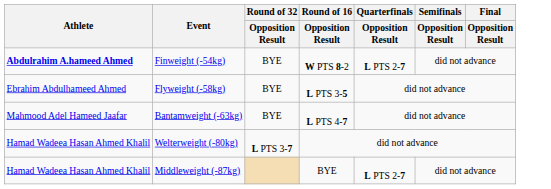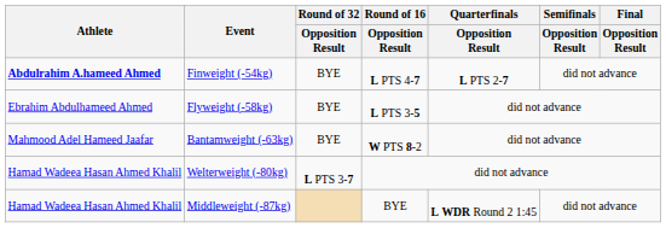Finweight (-54kg) | Round of 16 / Opposition Result: W PTS 8-2 -> L PTS 4-7
Bantamweight (-63kg) | Round of 16 / Opposition Result: L PTS 4-7 -> W PTS 8-2
Middleweight (-87kg) | Quarterfinals / Opposition Result: L PTS 2-7 -> L WDR Round 2 1:45
